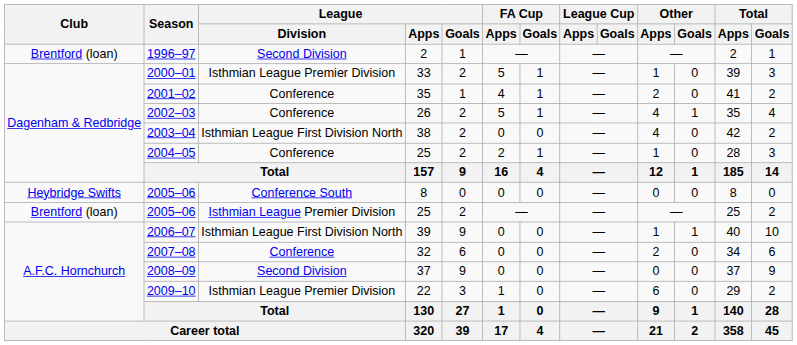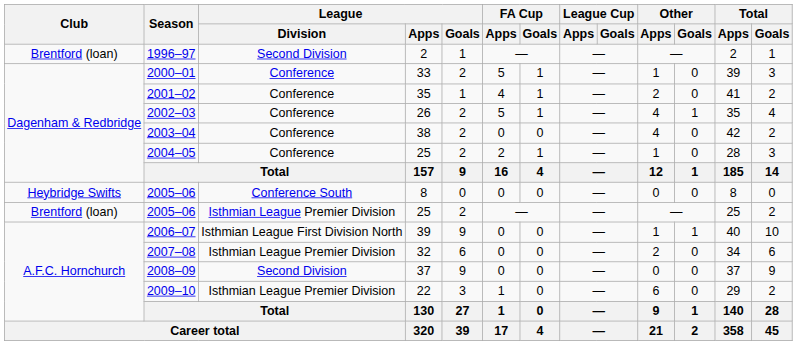2000–01 | League / Division: Isthmian League Premier Division -> Conference
2003–04 | League / Division: Isthmian League First Division North -> Conference
2007–08 | League / Division: Conference -> Isthmian League Premier Division
